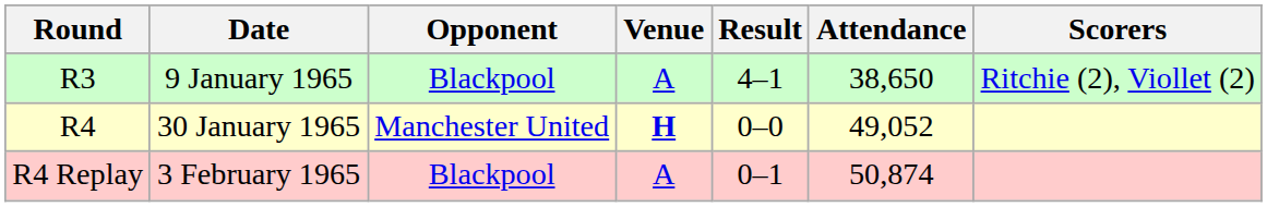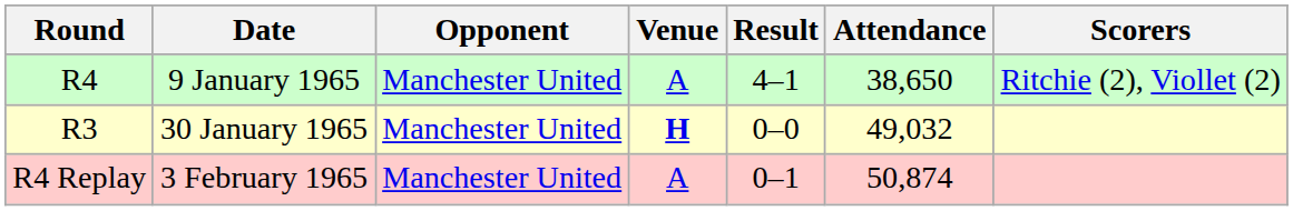9 January 1965 | Round: R3 -> R4
9 January 1965 | Opponent: Blackpool -> Manchester United
30 January 1965 | Round: R4 -> R3
30 January 1965 | Attendance: 49,052 -> 49,032
3 February 1965 | Opponent: Blackpool -> Manchester United
